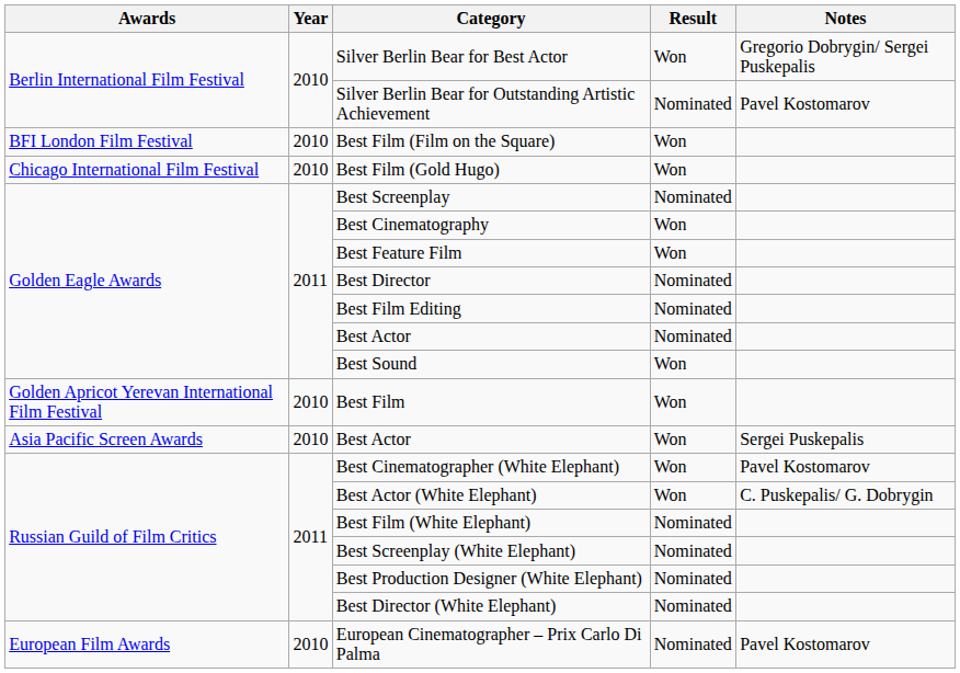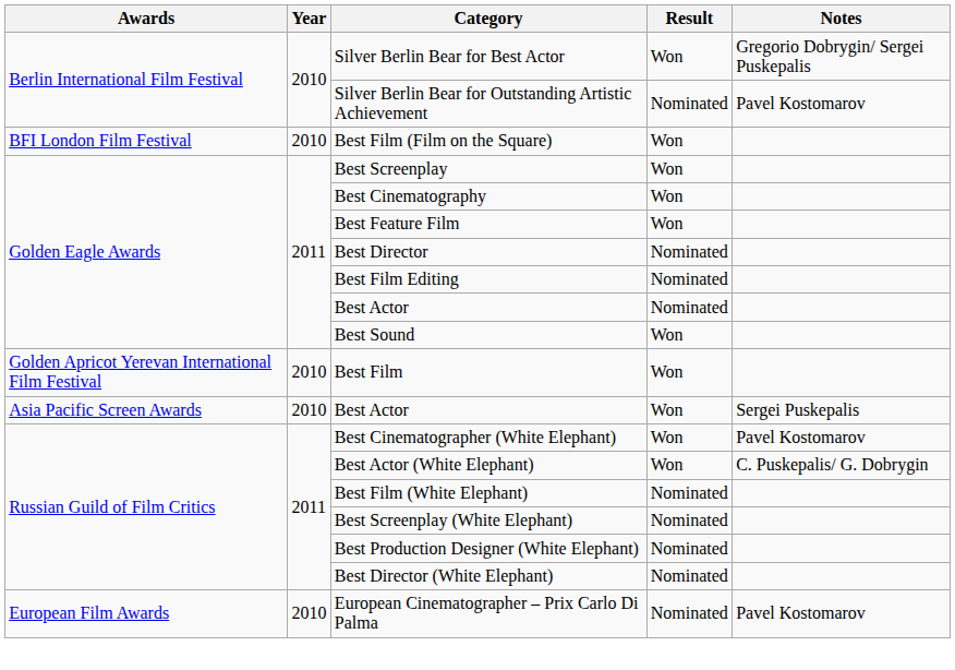- row: Chicago International Film Festival | 2010 | Best Film (Gold Hugo) | Won
Best Screenplay | Result: Nominated -> Won
